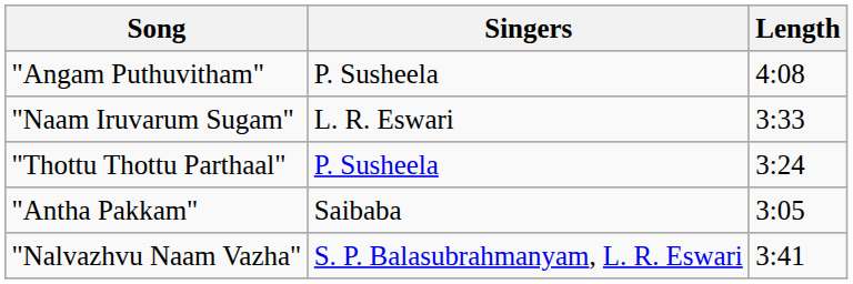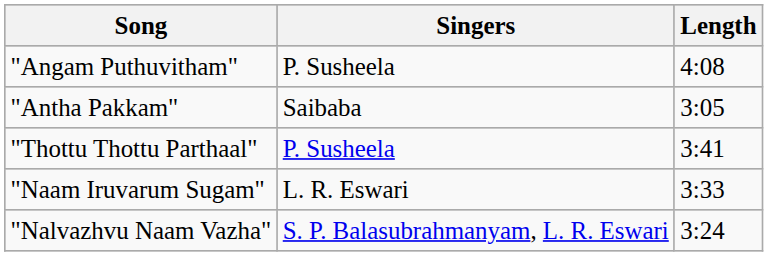rows swapped: "Naam Iruvarum Sugam" <-> "Antha Pakkam"
"Thottu Thottu Parthaal" | Length: 3:24 -> 3:41
"Nalvazhvu Naam Vazha" | Length: 3:41 -> 3:24
